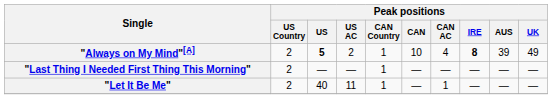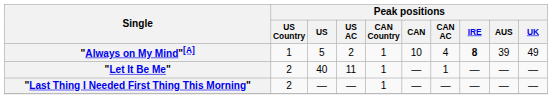"Always on My Mind"[A] | Peak positions / US Country: 2 -> 1
"Always on My Mind"[A] | Peak positions / US: bold -> normal
rows swapped: "Let It Be Me" <-> "Last Thing I Needed First Thing This Morning"
